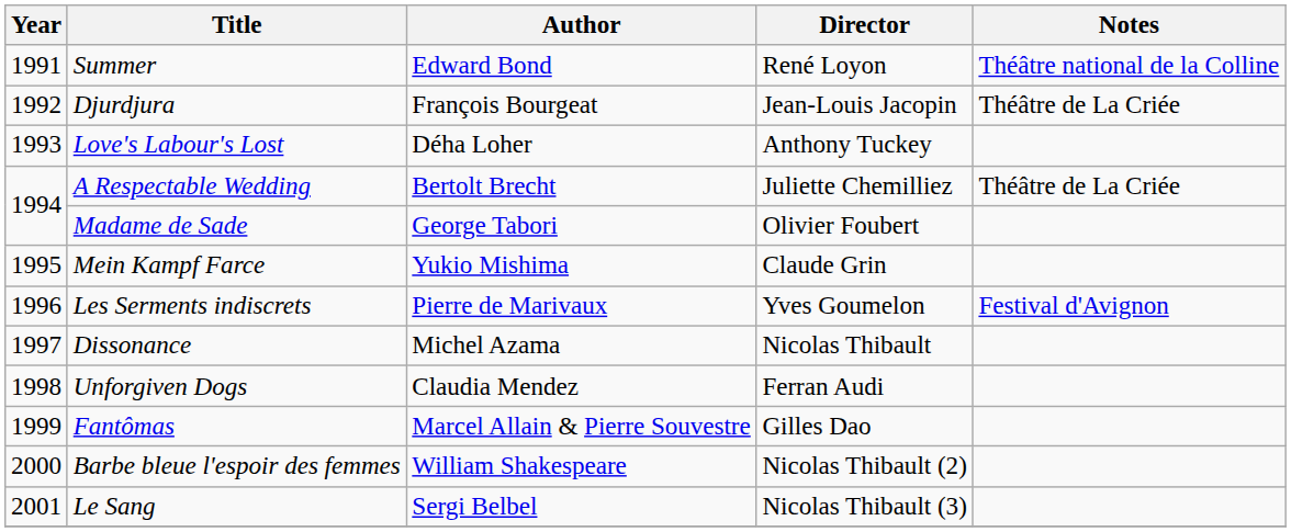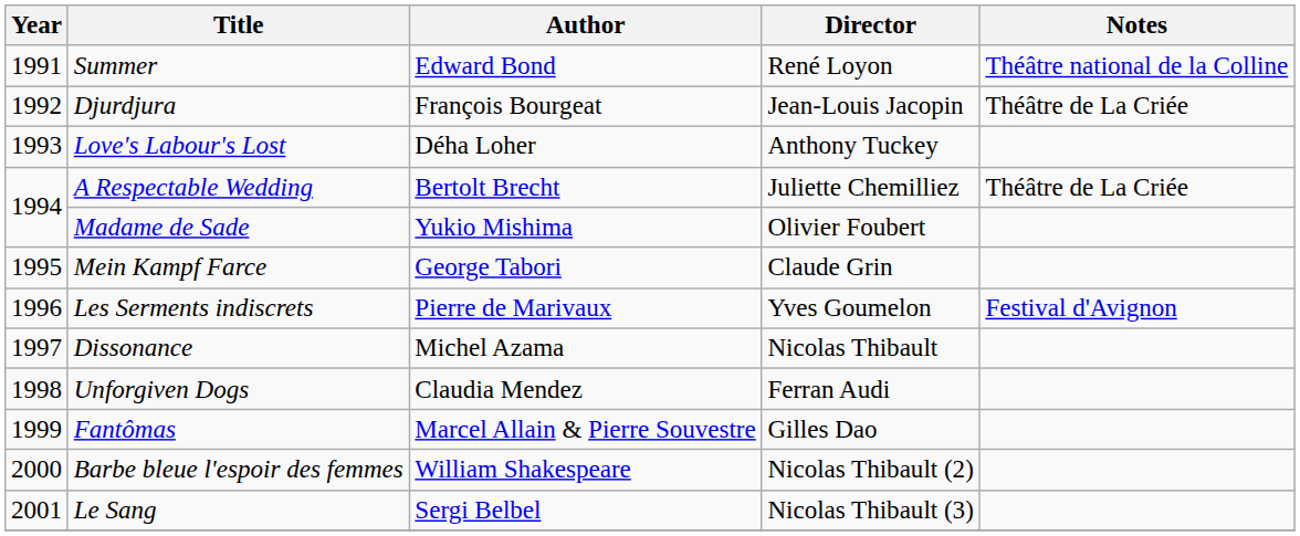Madame de Sade | Author: George Tabori -> Yukio Mishima
Mein Kampf Farce | Author: Yukio Mishima -> George Tabori
